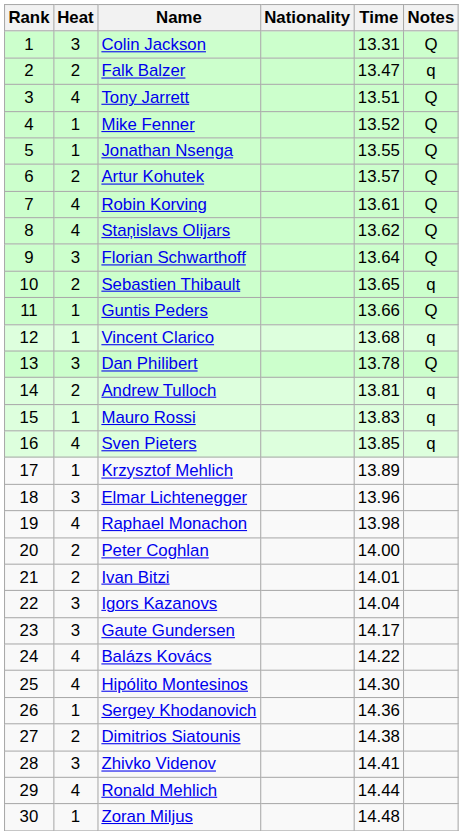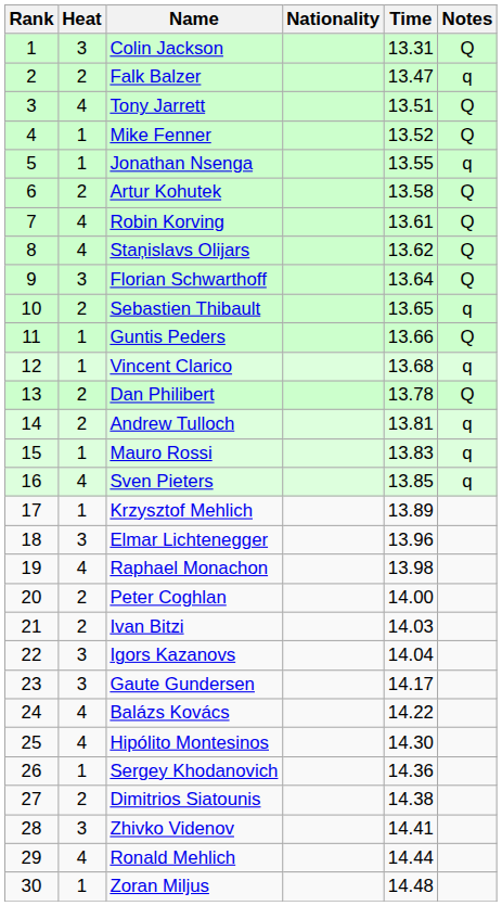Jonathan Nsenga | Notes: Q -> q
Artur Kohutek | Time: 13.57 -> 13.58
Dan Philibert | Heat: 3 -> 2
Ivan Bitzi | Time: 14.01 -> 14.03
